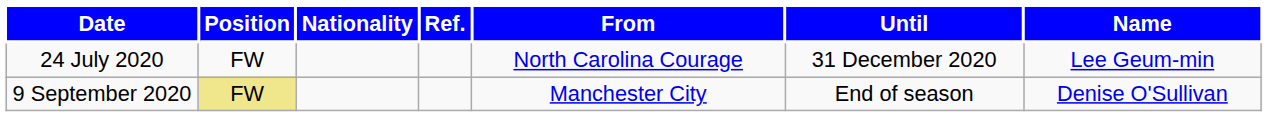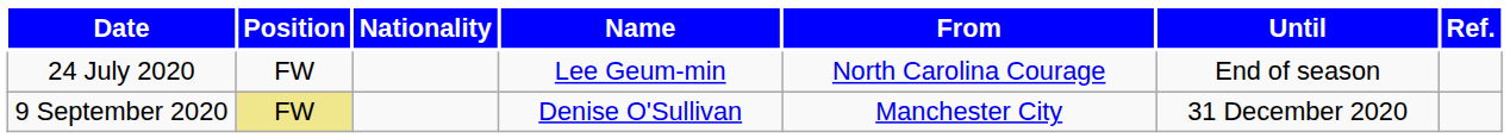columns swapped: Name <-> Ref.
24 July 2020 | Until: 31 December 2020 -> End of season
9 September 2020 | Until: End of season -> 31 December 2020
